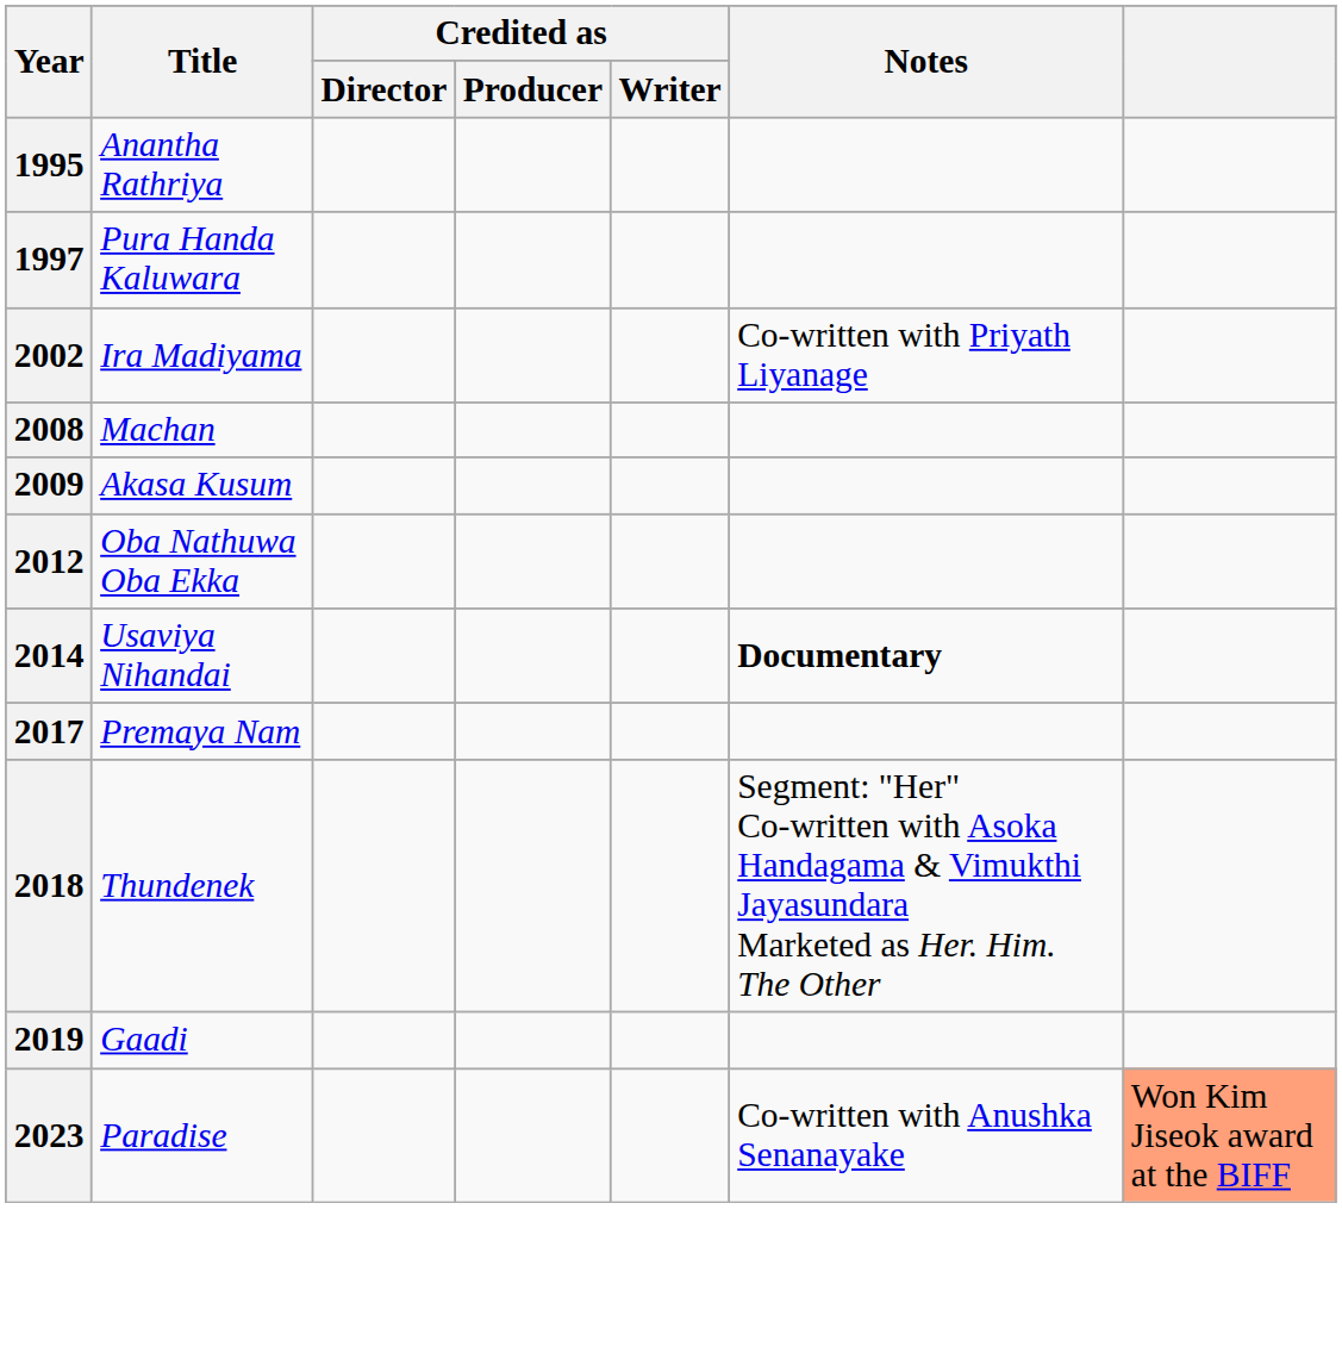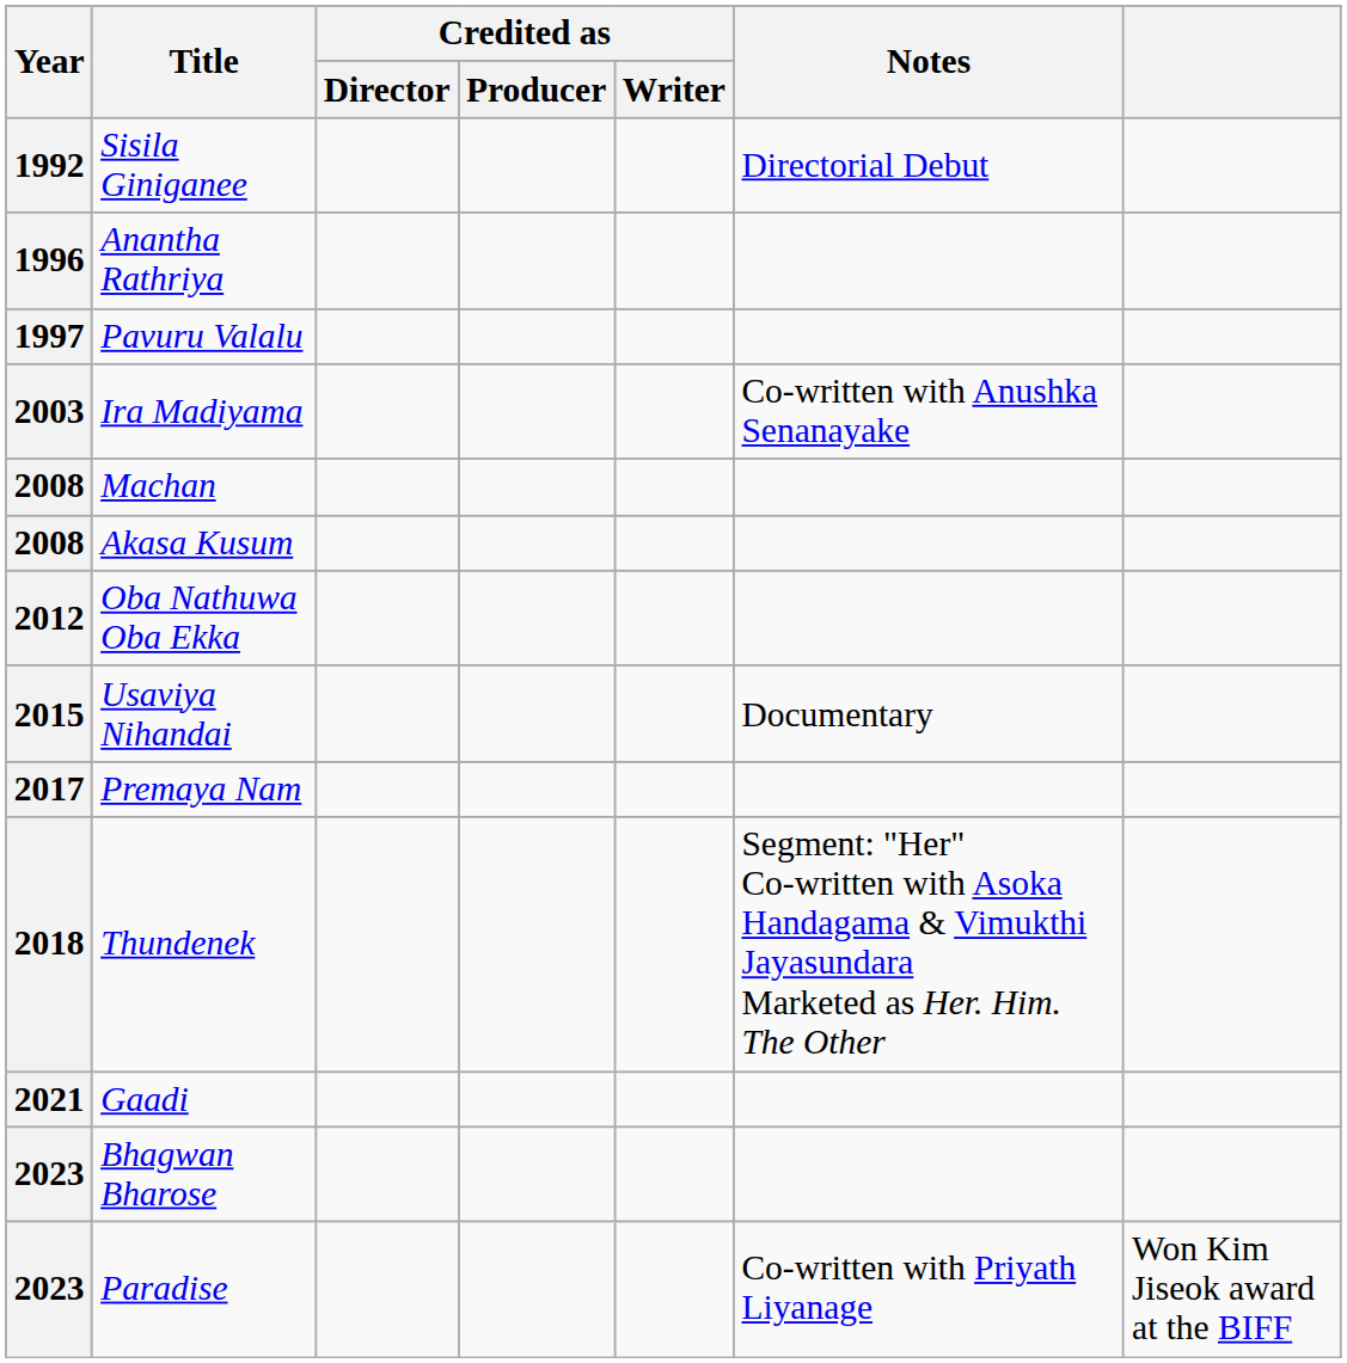+ row: 1992 | Sisila Giniganee | Directorial Debut
Anantha Rathriya | Year: 1995 -> 1996
- row: 1997 | Pura Handa Kaluwara
+ row: 1997 | Pavuru Valalu
Ira Madiyama | Year: 2002 -> 2003
Ira Madiyama | Notes: Co-written with Priyath Liyanage -> Co-written with Anushka Senanayake
Akasa Kusum | Year: 2009 -> 2008
Usaviya Nihandai | Year: 2014 -> 2015
Usaviya Nihandai | Notes: bold -> normal
Gaadi | Year: 2019 -> 2021
+ row: 2023 | Bhagwan Bharose
Paradise | Notes: Co-written with Anushka Senanayake -> Co-written with Priyath Liyanage
Paradise | column 7: lightsalmon background -> no background
